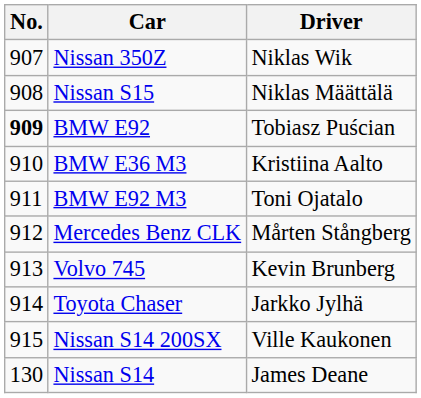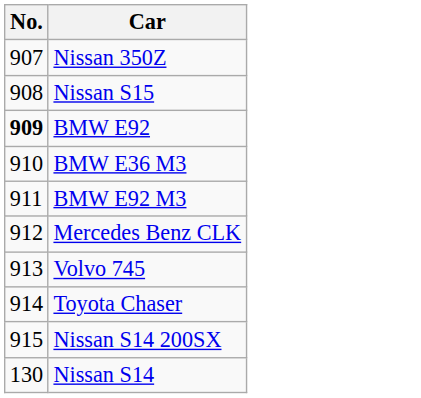- column: Driver | Niklas Wik | Niklas Määttälä | Tobiasz Puścian | Kristiina Aalto | Toni Ojatalo | Mårten Stångberg | Kevin Brunberg | Jarkko Jylhä | Ville Kaukonen | James Deane
